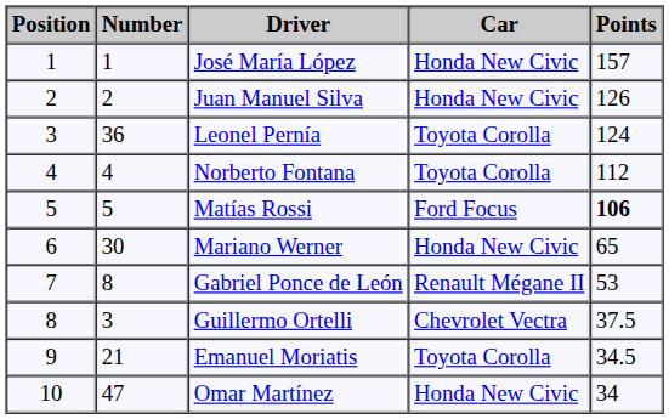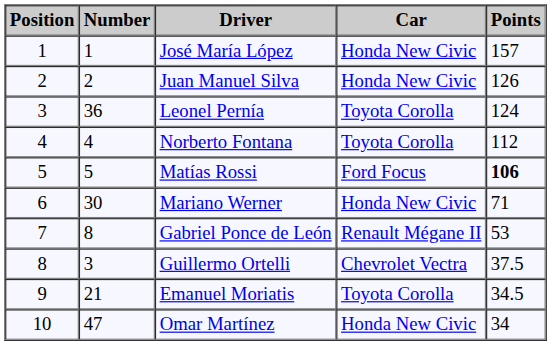Mariano Werner | Points: 65 -> 71
